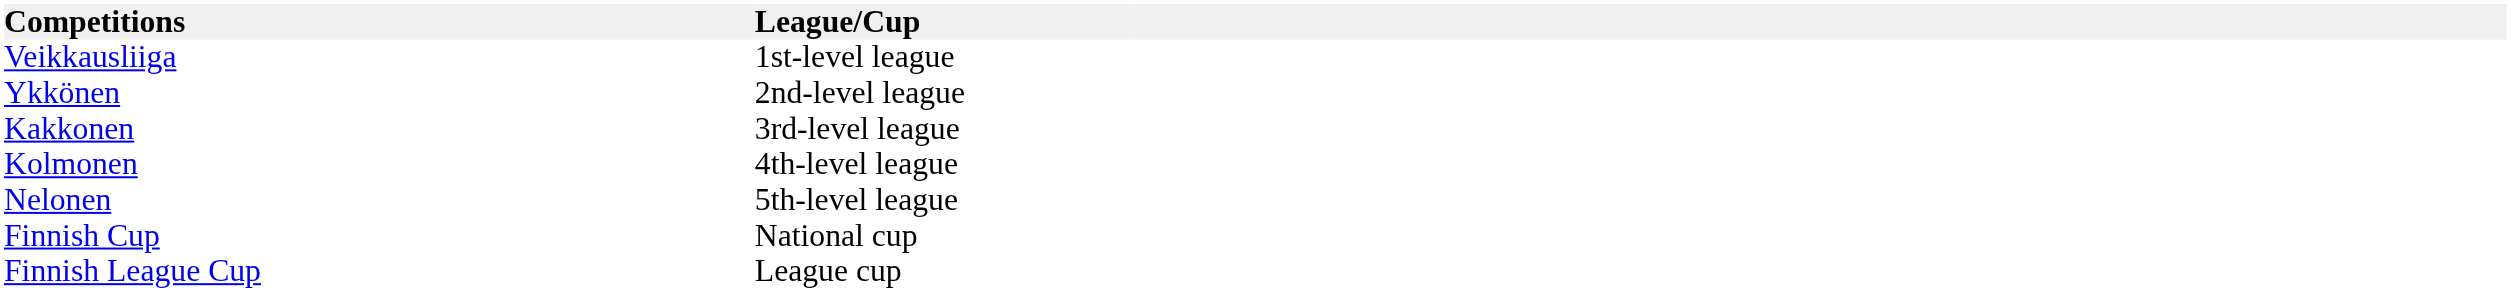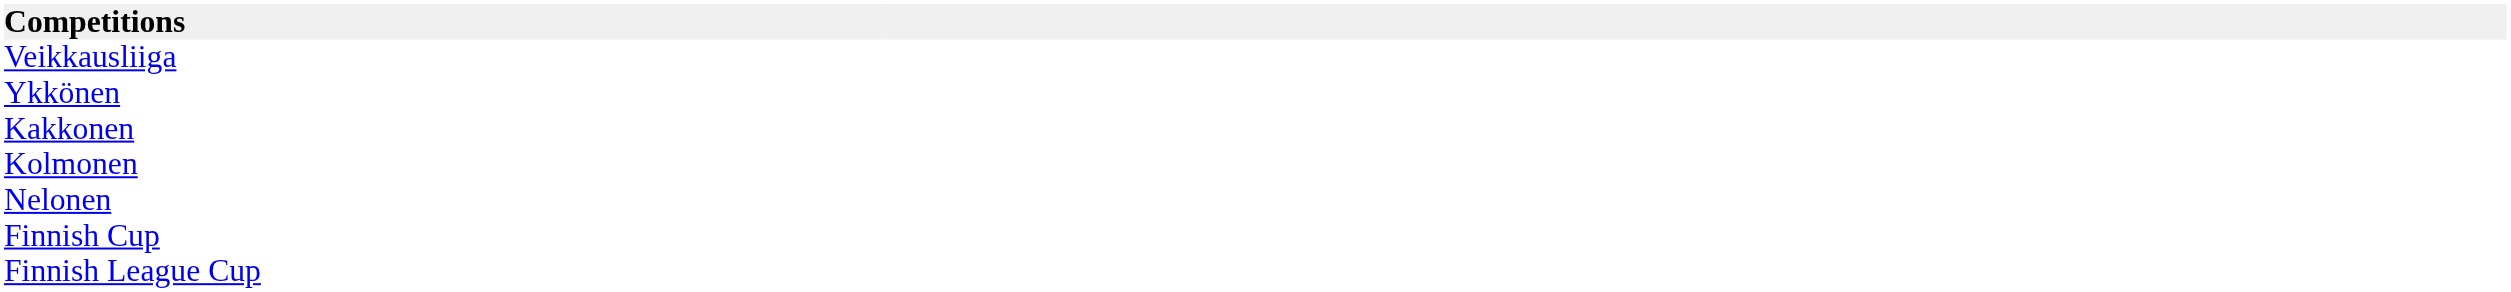- column: League/Cup | 1st-level league | 2nd-level league | 3rd-level league | 4th-level league | 5th-level league | National cup | League cup
